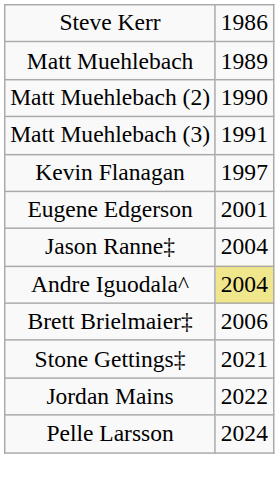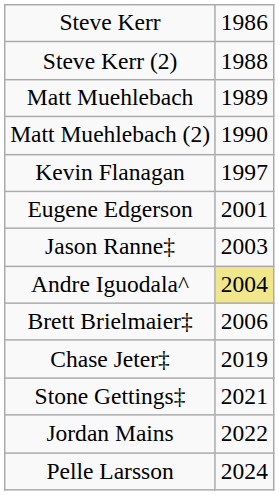+ row: Steve Kerr (2) | 1988
- row: Matt Muehlebach (3) | 1991
Jason Ranne‡ | column 2: 2004 -> 2003
+ row: Chase Jeter‡ | 2019
